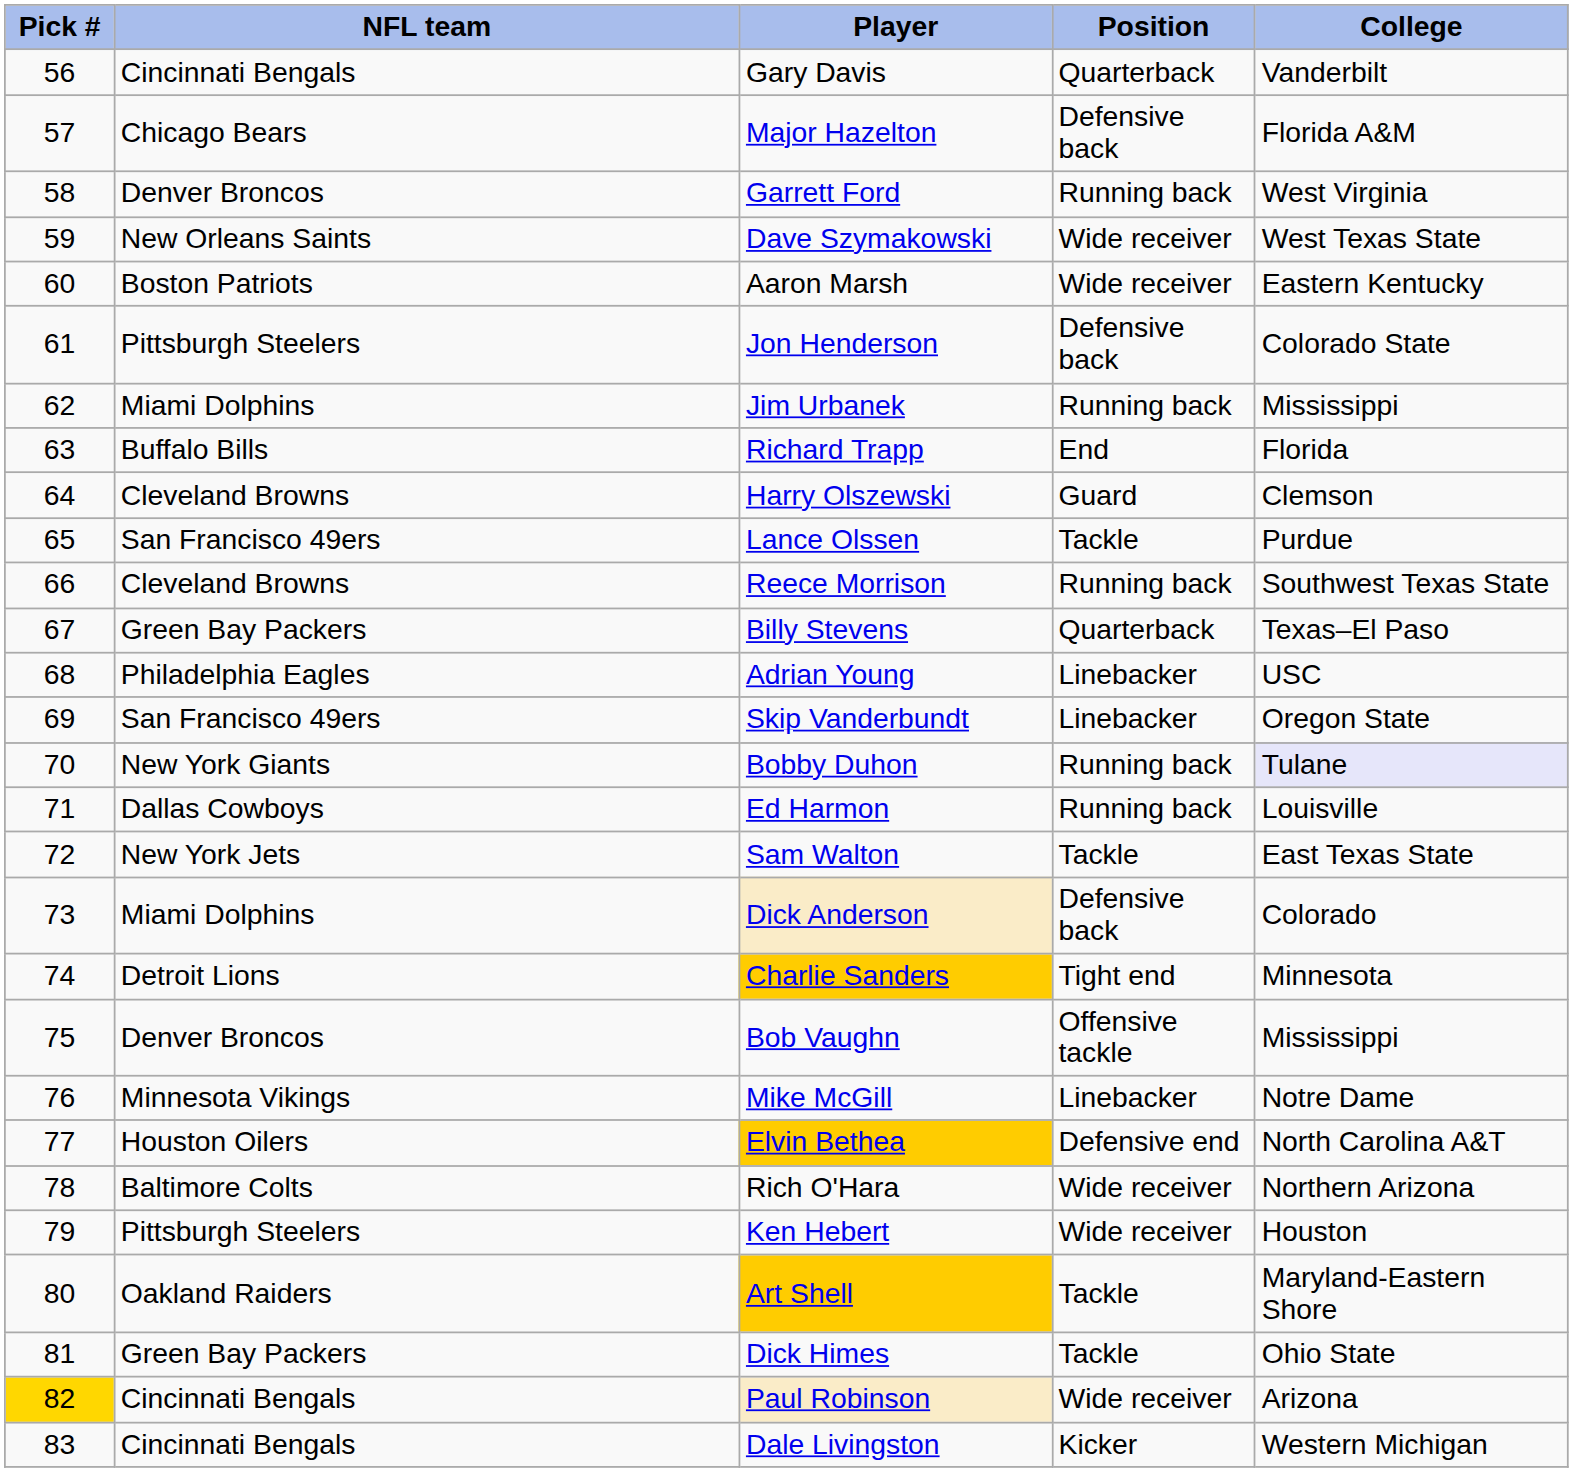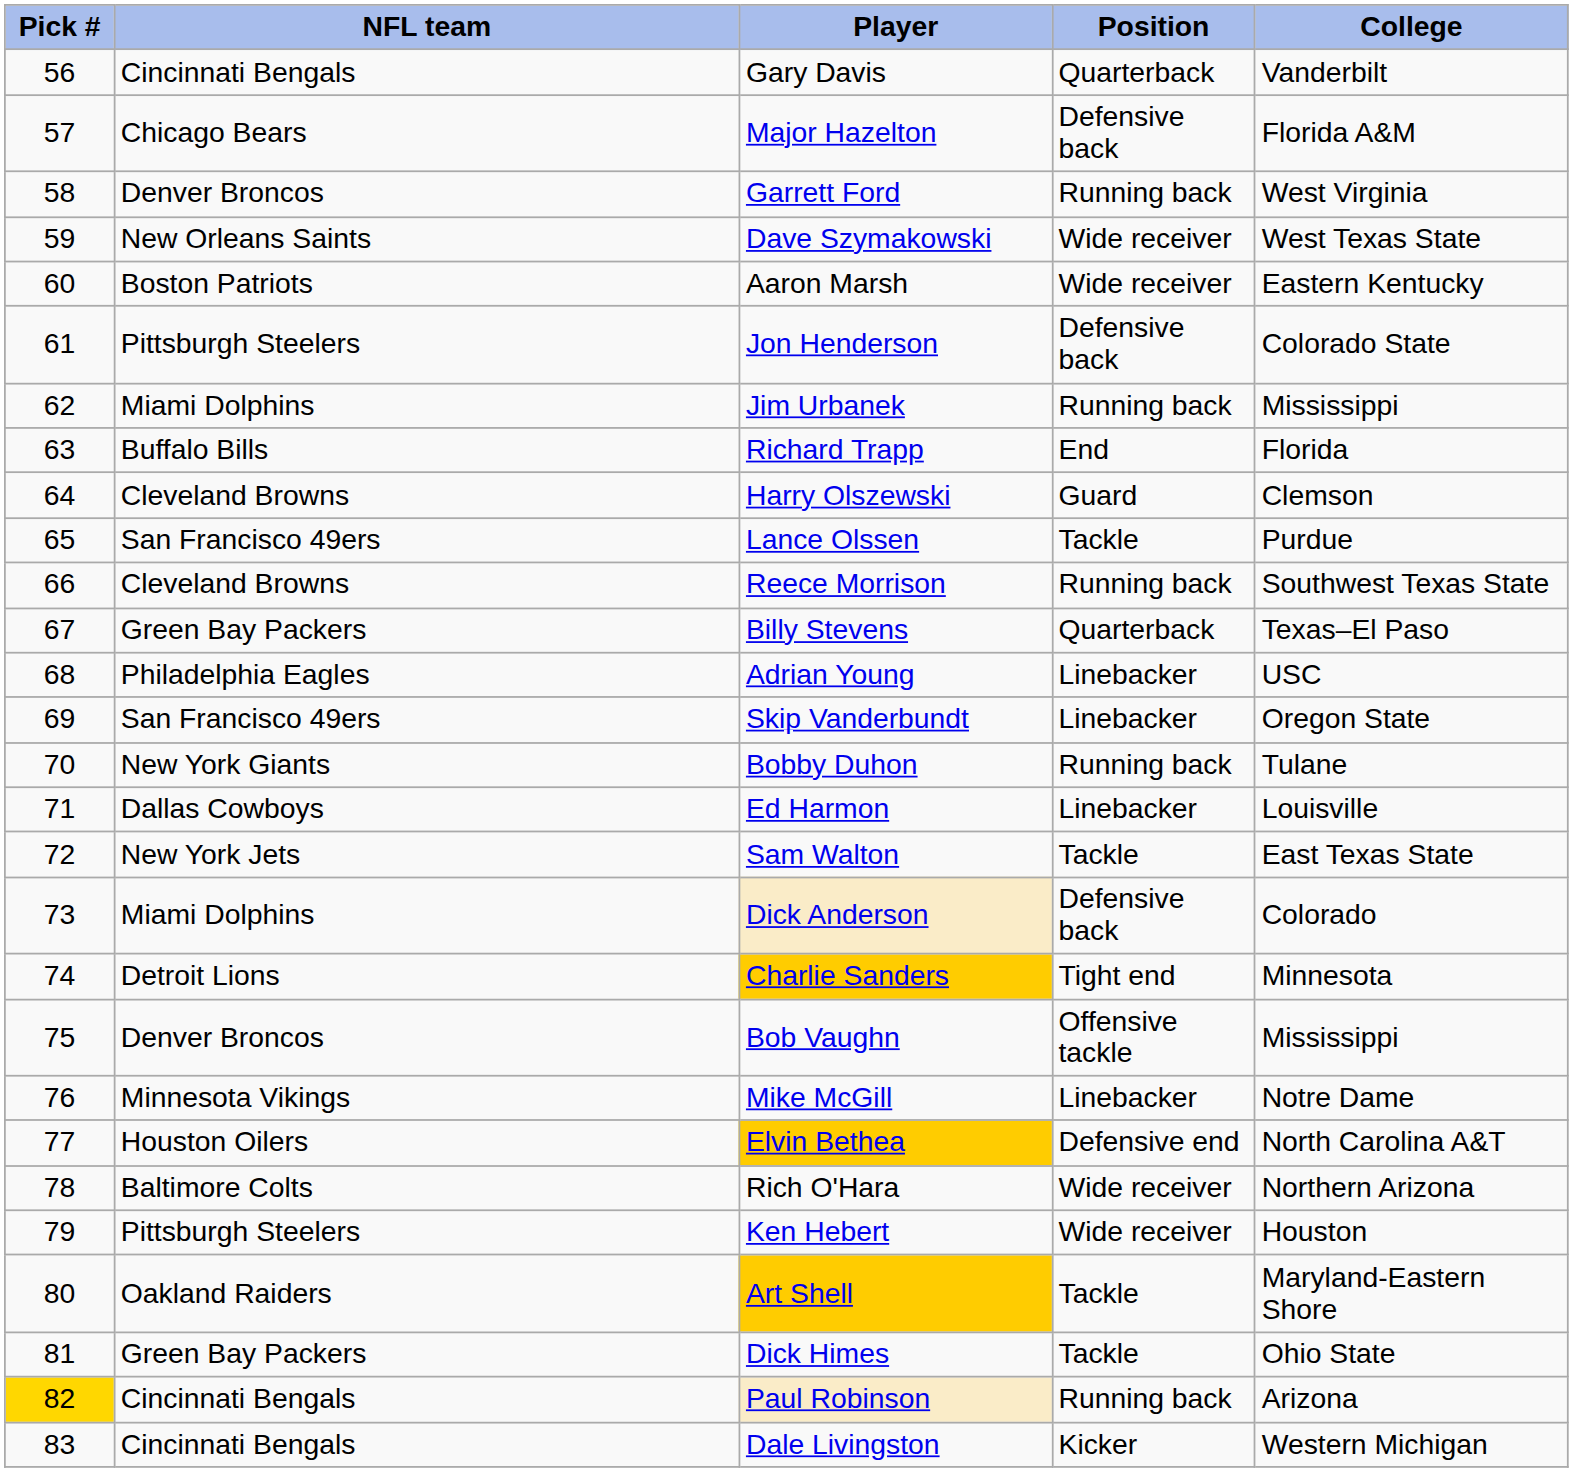Bobby Duhon | College: lavender background -> no background
Ed Harmon | Position: Running back -> Linebacker
Paul Robinson | Position: Wide receiver -> Running back
